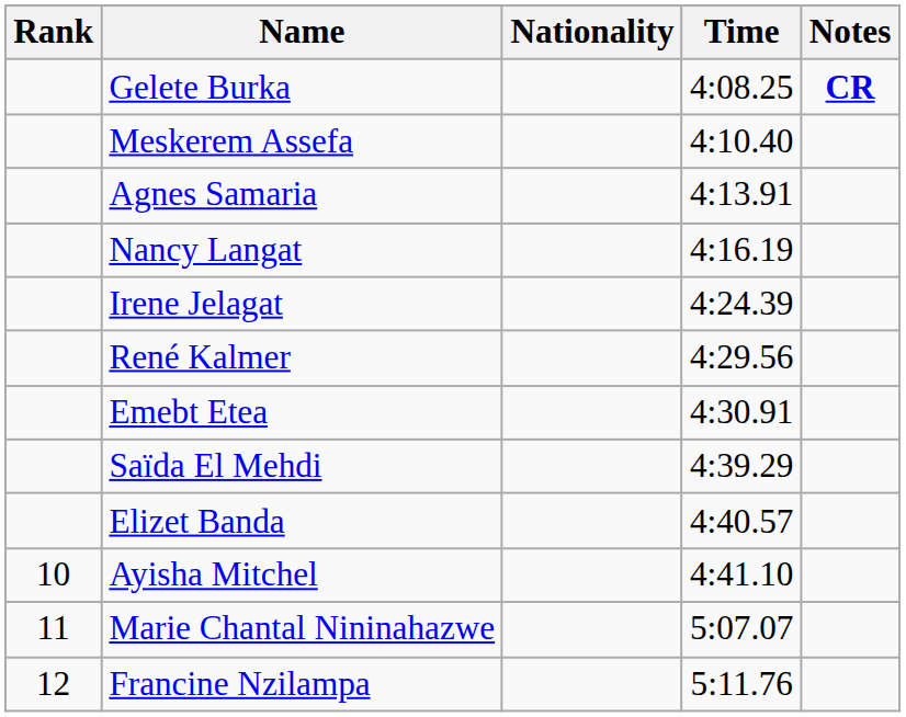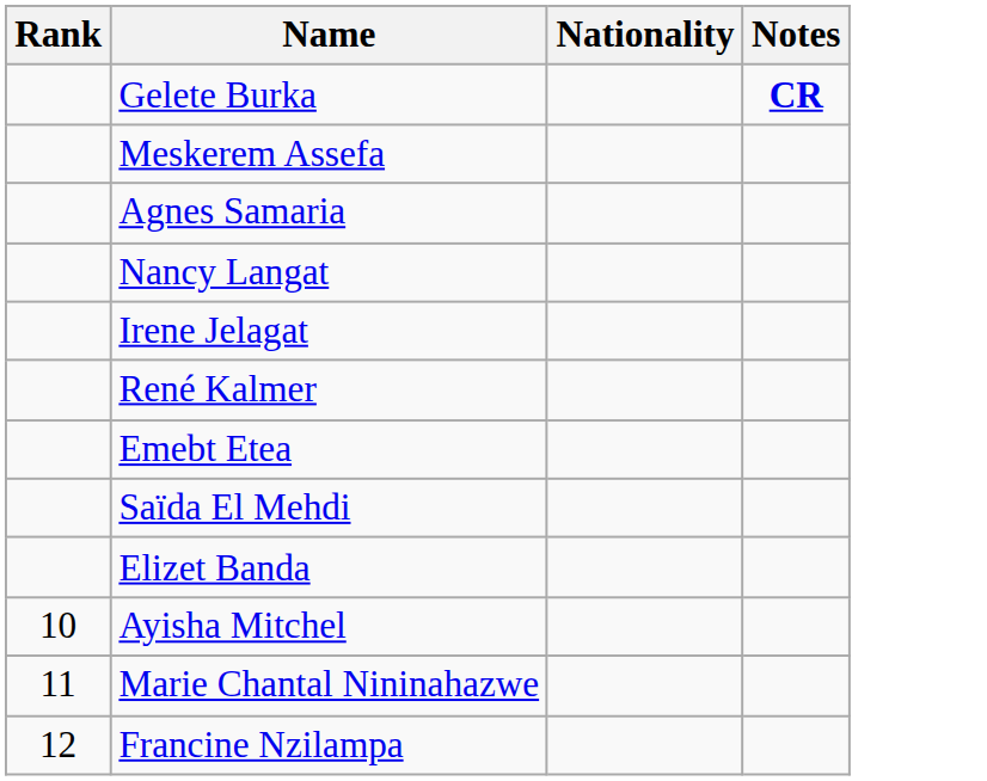- column: Time | 4:08.25 | 4:10.40 | 4:13.91 | 4:16.19 | 4:24.39 | 4:29.56 | 4:30.91 | 4:39.29 | 4:40.57 | 4:41.10 | 5:07.07 | 5:11.76
